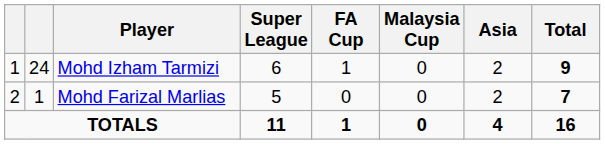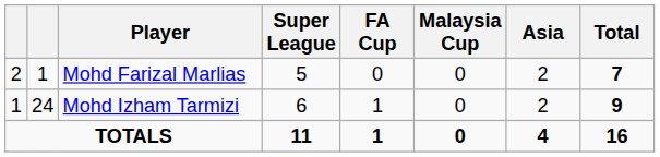rows swapped: Mohd Izham Tarmizi <-> Mohd Farizal Marlias
